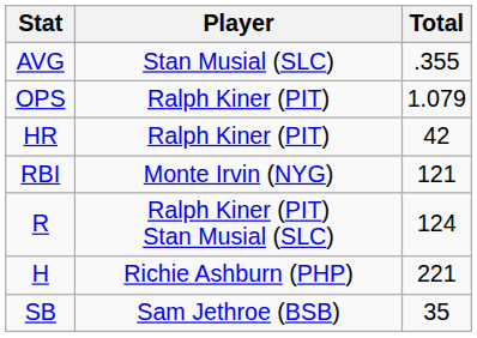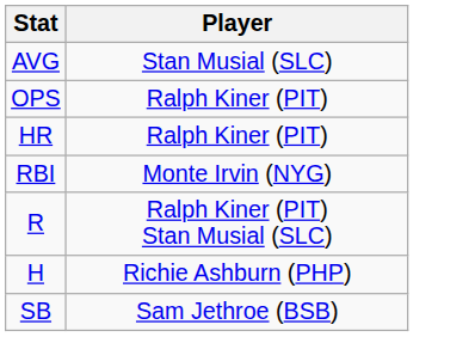- column: Total | .355 | 1.079 | 42 | 121 | 124 | 221 | 35
